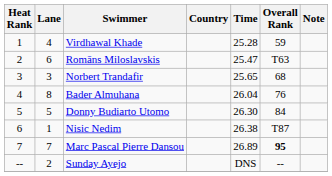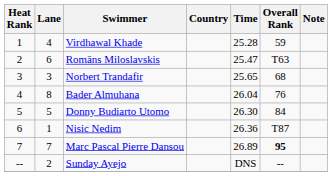Nisic Nedim | Time: 26.38 -> 26.36
